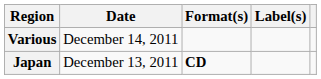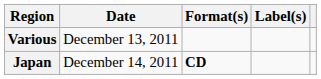Various | Date: December 14, 2011 -> December 13, 2011
Japan | Date: December 13, 2011 -> December 14, 2011
